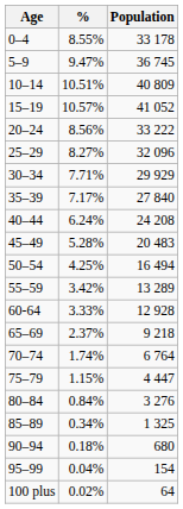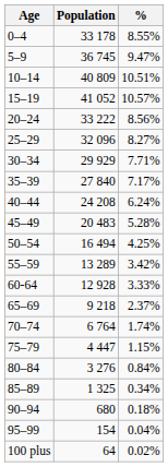columns swapped: Population <-> %
